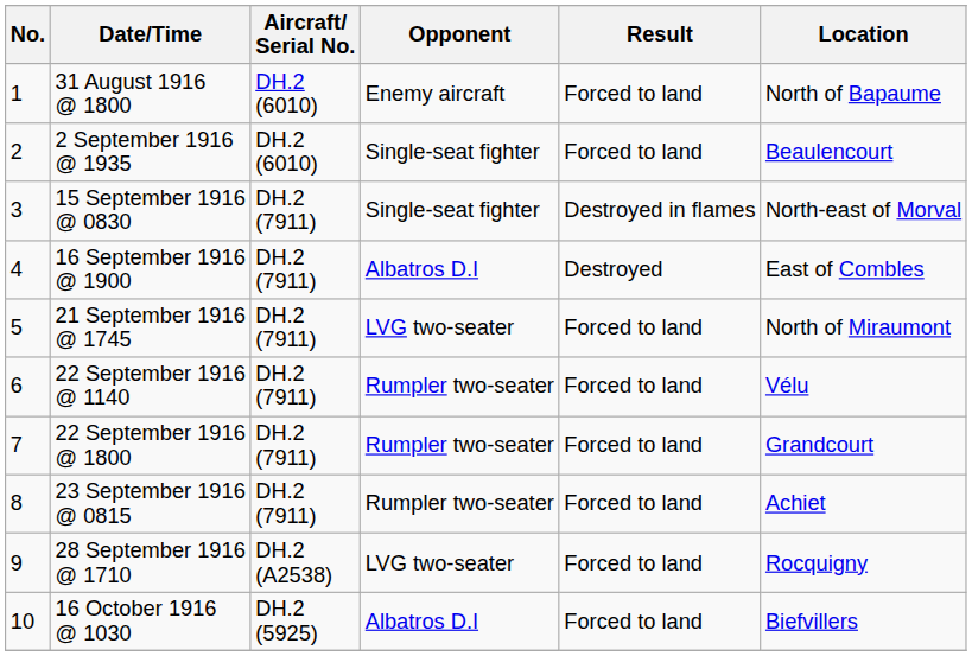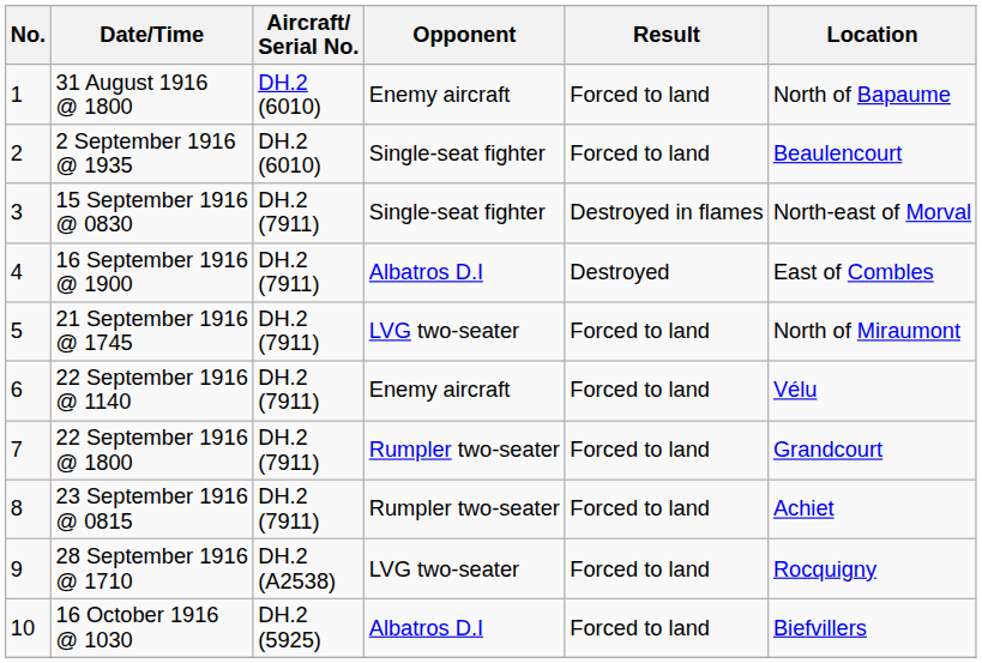22 September 1916 @ 1140 | Opponent: Rumpler two-seater -> Enemy aircraft
